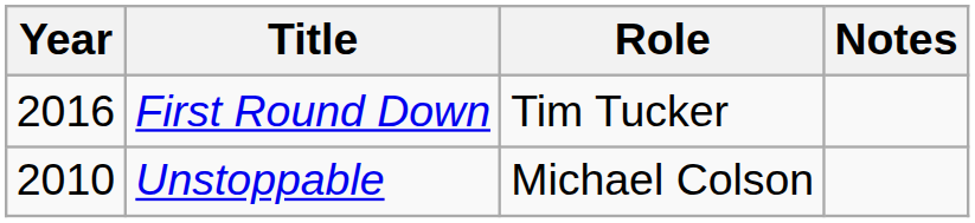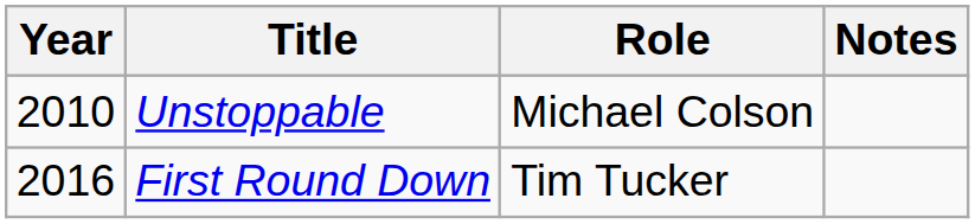rows swapped: Unstoppable <-> First Round Down
